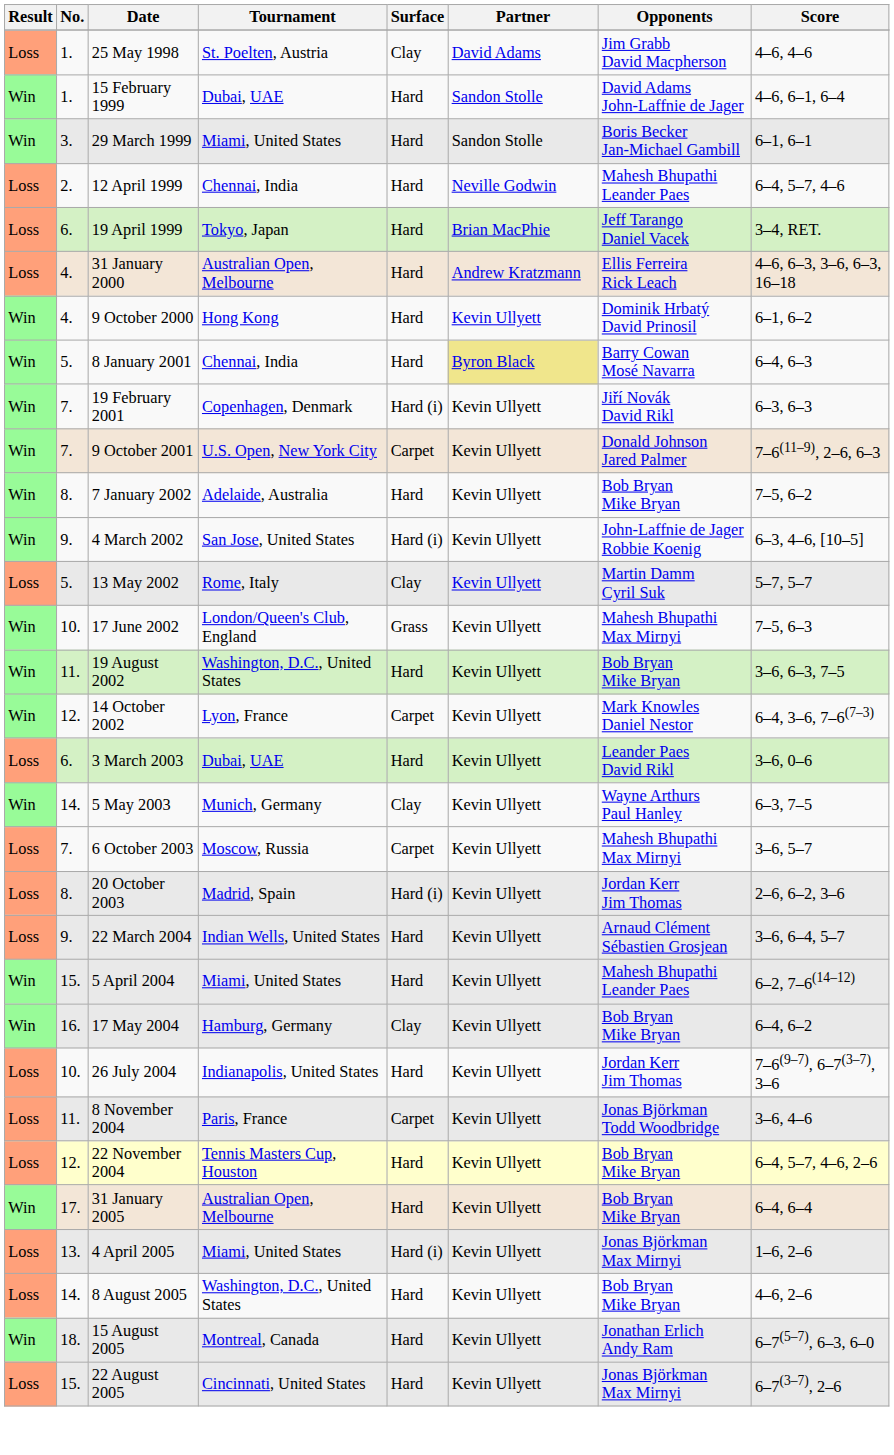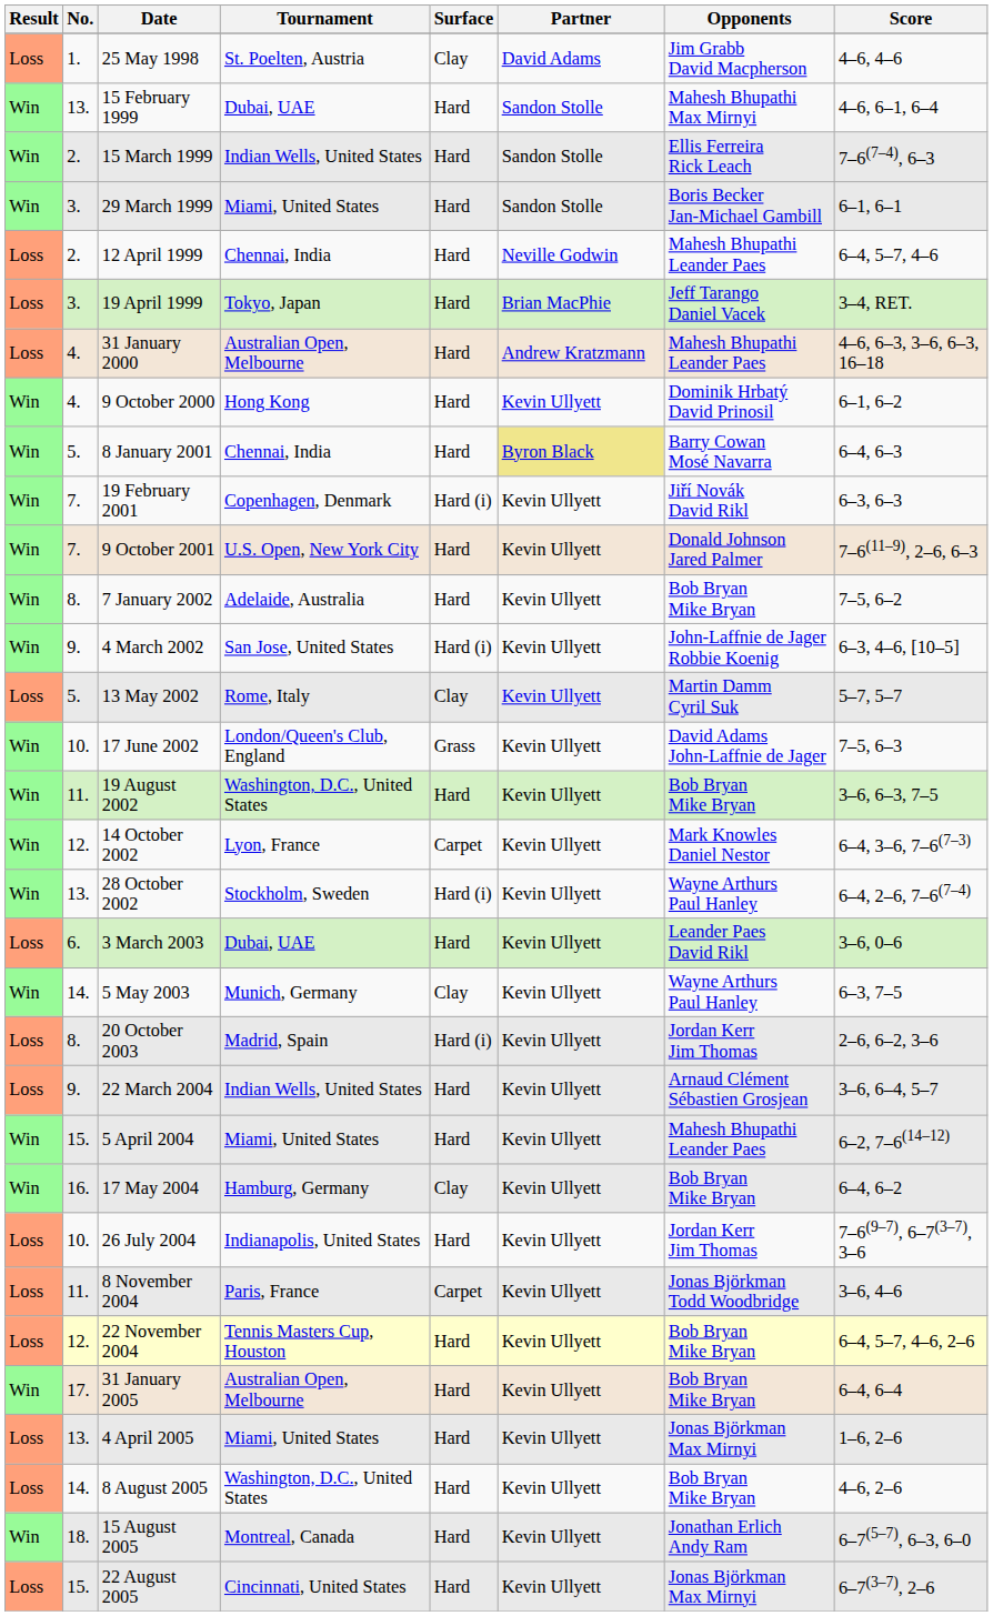15 February 1999 | No.: 1. -> 13.
15 February 1999 | Opponents: David Adams John-Laffnie de Jager -> Mahesh Bhupathi Max Mirnyi
+ row: Win | 2. | 15 March 1999 | Indian Wells, United States | Hard | Sandon Stolle | Ellis Ferreira Rick Leach | 7–6(7–4), 6–3
19 April 1999 | No.: 6. -> 3.
31 January 2000 | Opponents: Ellis Ferreira Rick Leach -> Mahesh Bhupathi Leander Paes
9 October 2001 | Surface: Carpet -> Hard
17 June 2002 | Opponents: Mahesh Bhupathi Max Mirnyi -> David Adams John-Laffnie de Jager
+ row: Win | 13. | 28 October 2002 | Stockholm, Sweden | Hard (i) | Kevin Ullyett | Wayne Arthurs Paul Hanley | 6–4, 2–6, 7–6(7–4)
- row: Loss | 7. | 6 October 2003 | Moscow, Russia | Carpet | Kevin Ullyett | Mahesh Bhupathi Max Mirnyi | 3–6, 5–7
4 April 2005 | Surface: Hard (i) -> Hard
